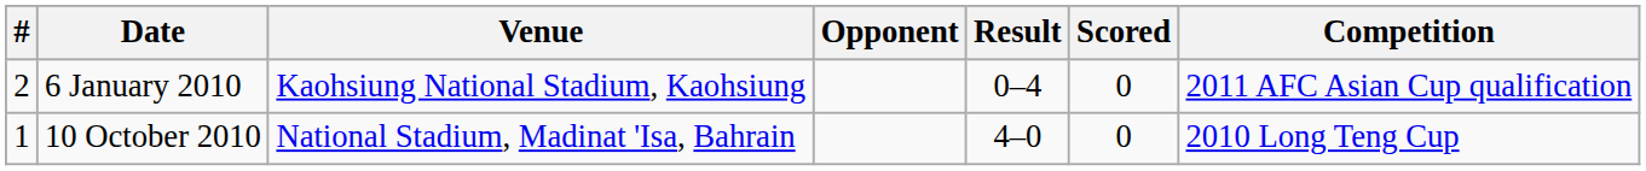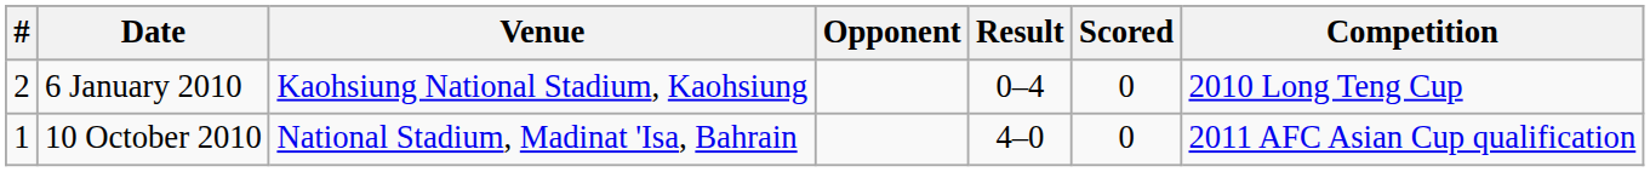6 January 2010 | Competition: 2011 AFC Asian Cup qualification -> 2010 Long Teng Cup
10 October 2010 | Competition: 2010 Long Teng Cup -> 2011 AFC Asian Cup qualification
